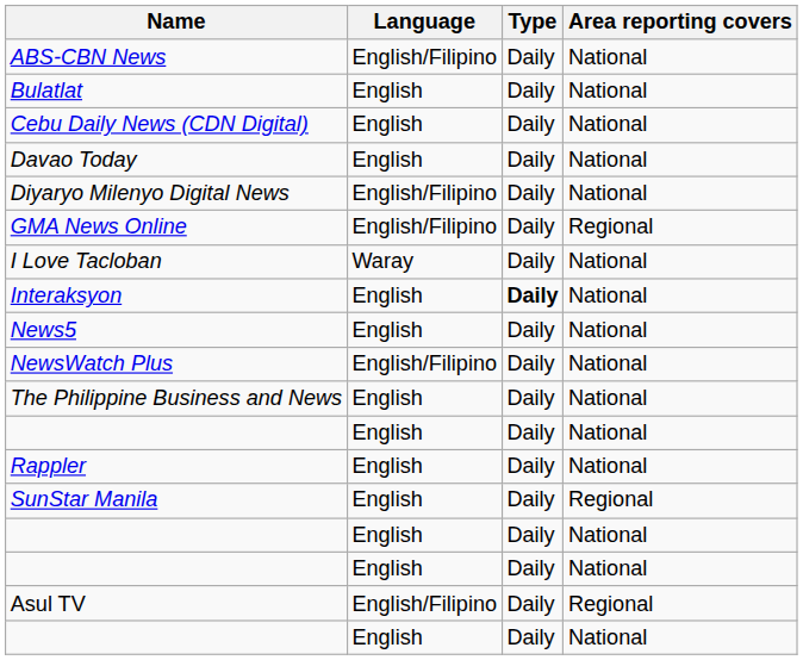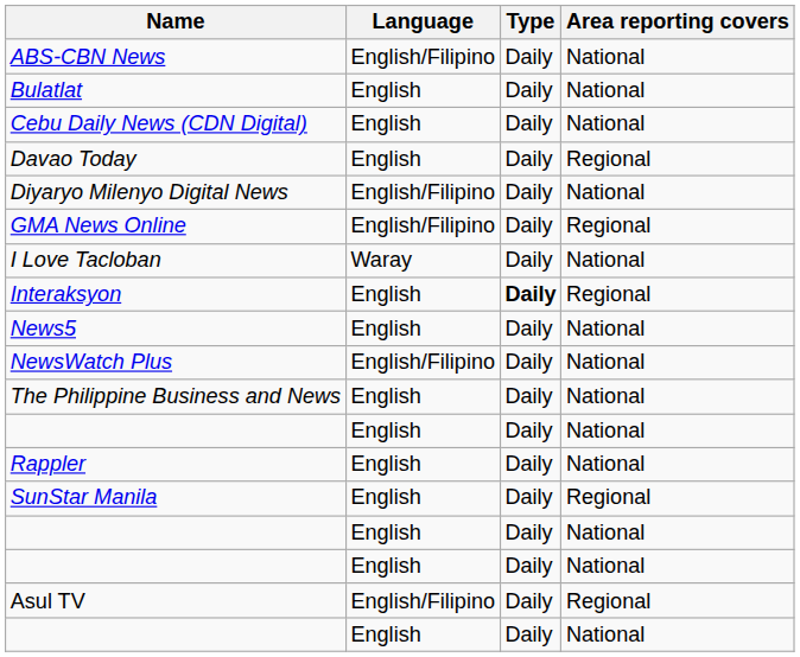Davao Today | Area reporting covers: National -> Regional
Interaksyon | Area reporting covers: National -> Regional
